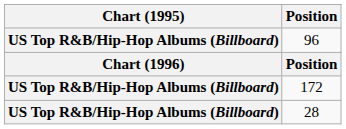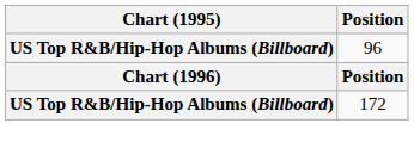- row: US Top R&B/Hip-Hop Albums (Billboard) | 28
